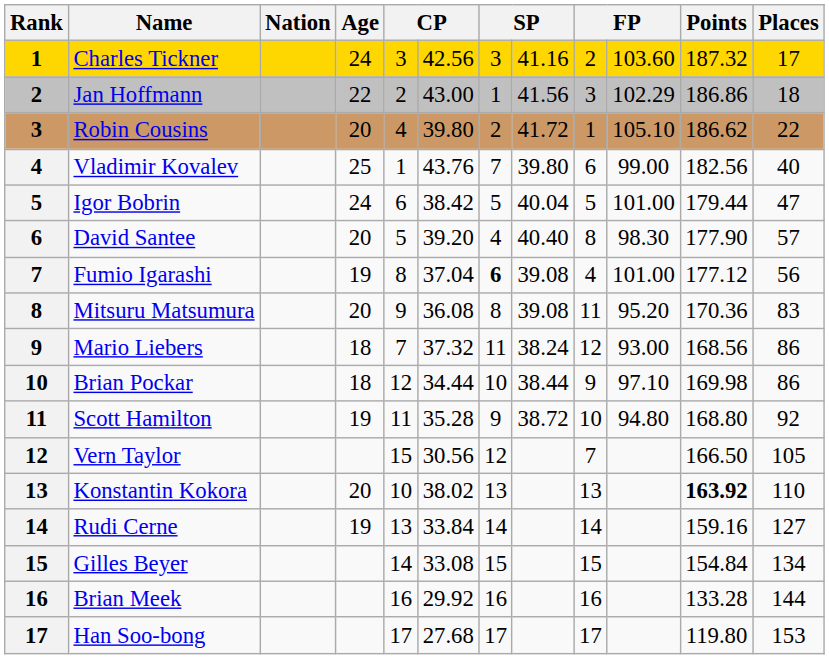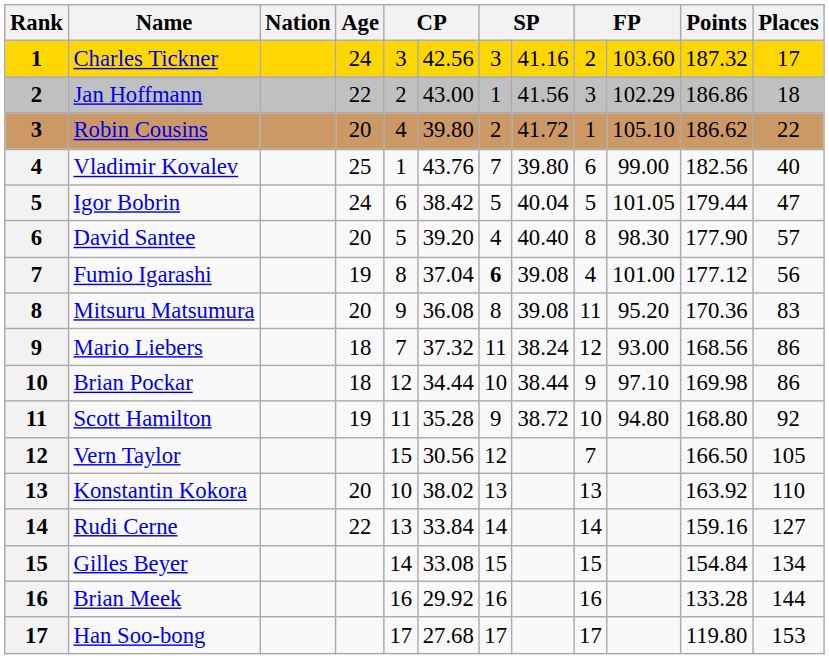Igor Bobrin | column 10: 101.00 -> 101.05
Konstantin Kokora | Points: bold -> normal
Rudi Cerne | Age: 19 -> 22
